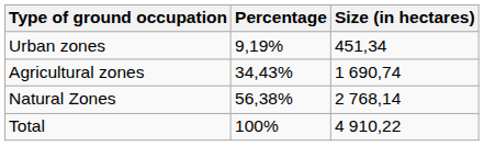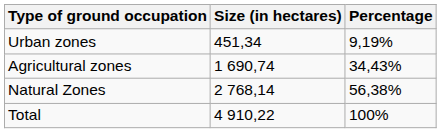columns swapped: Percentage <-> Size (in hectares)
